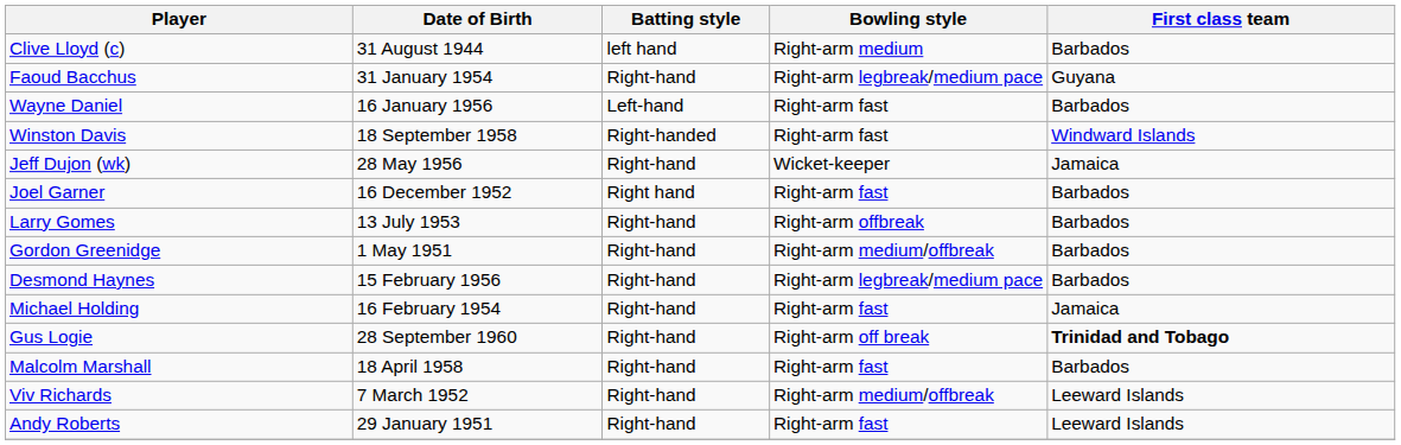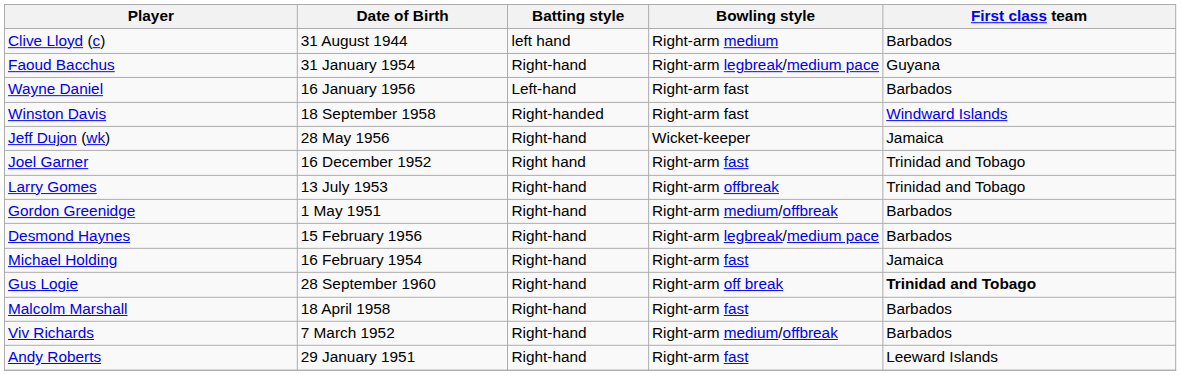Joel Garner | First class team: Barbados -> Trinidad and Tobago
Larry Gomes | First class team: Barbados -> Trinidad and Tobago
Viv Richards | First class team: Leeward Islands -> Barbados
